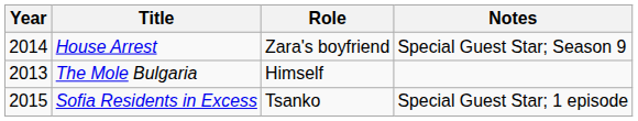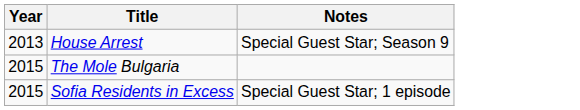- column: Role | Zara's boyfriend | Himself | Tsanko
House Arrest | Year: 2014 -> 2013
The Mole Bulgaria | Year: 2013 -> 2015
